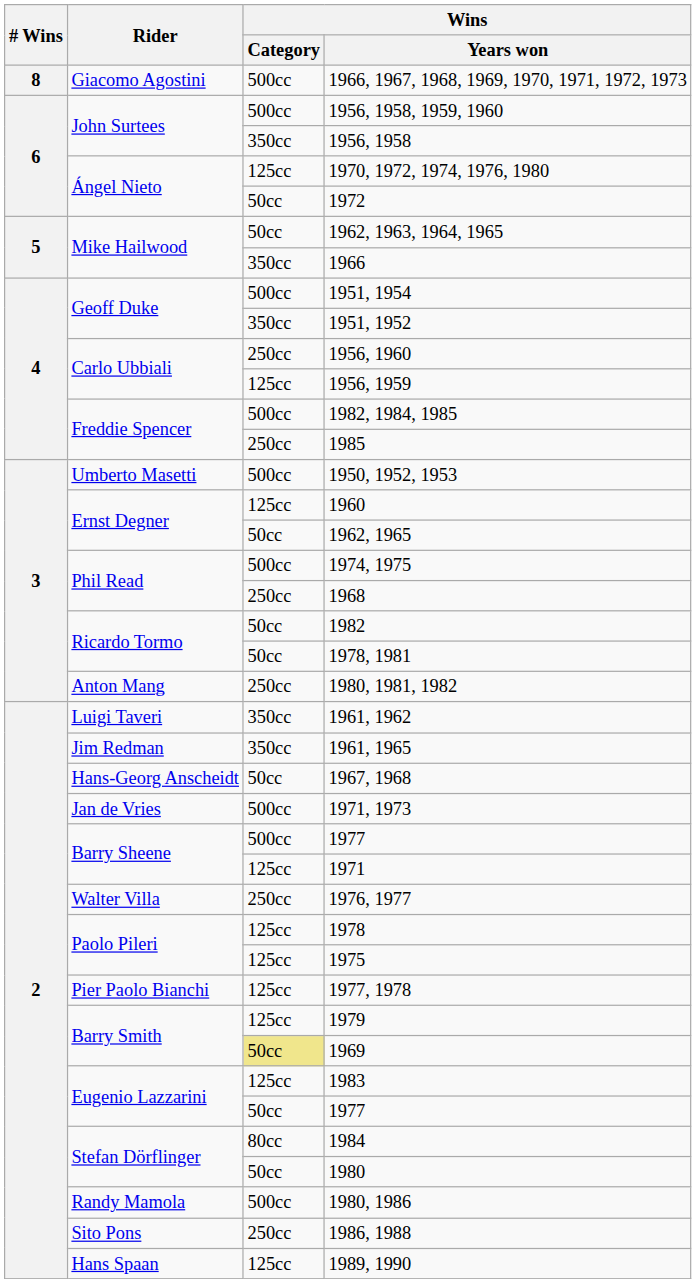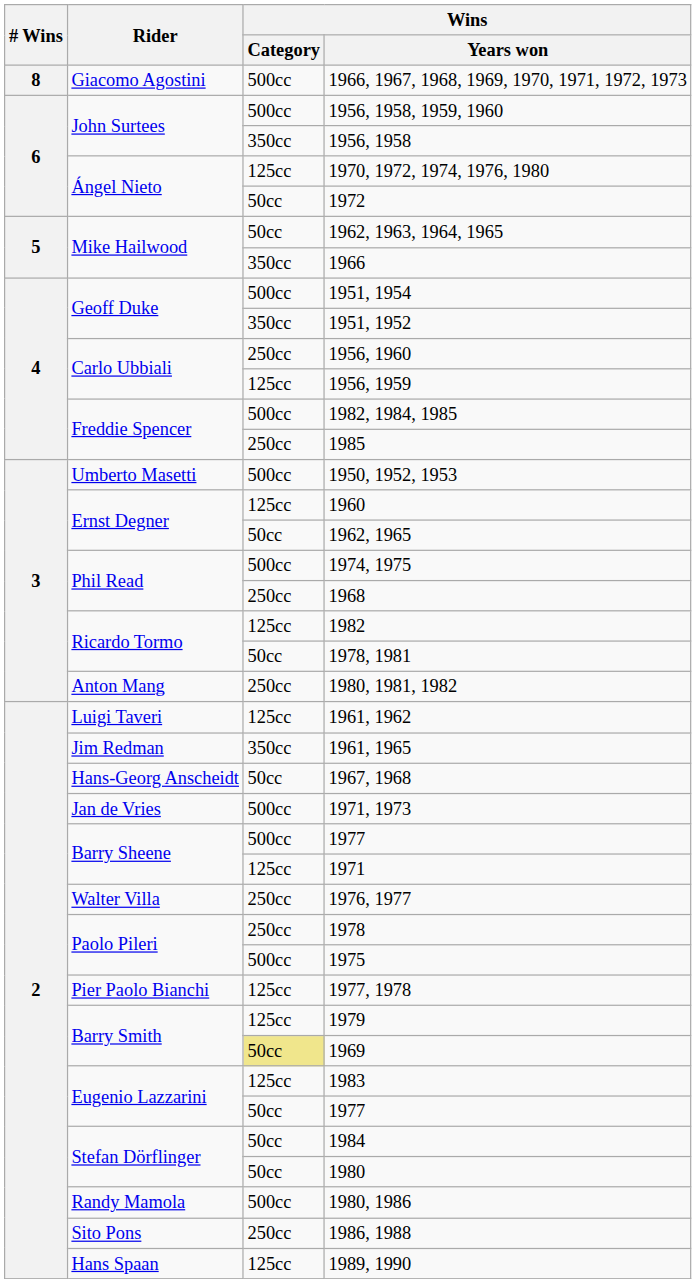1982 | Wins / Category: 50cc -> 125cc
1961, 1962 | Wins / Category: 350cc -> 125cc
1978 | Wins / Category: 125cc -> 250cc
1975 | Wins / Category: 125cc -> 500cc
1984 | Wins / Category: 80cc -> 50cc
